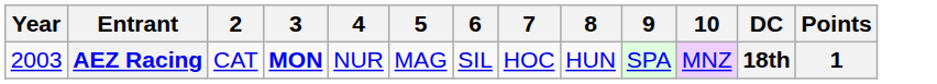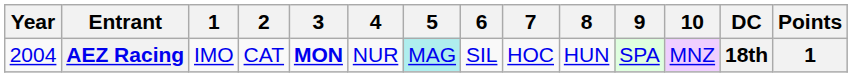+ column: 1 | IMO
AEZ Racing | Year: 2003 -> 2004
AEZ Racing | 5: no background -> paleturquoise background
